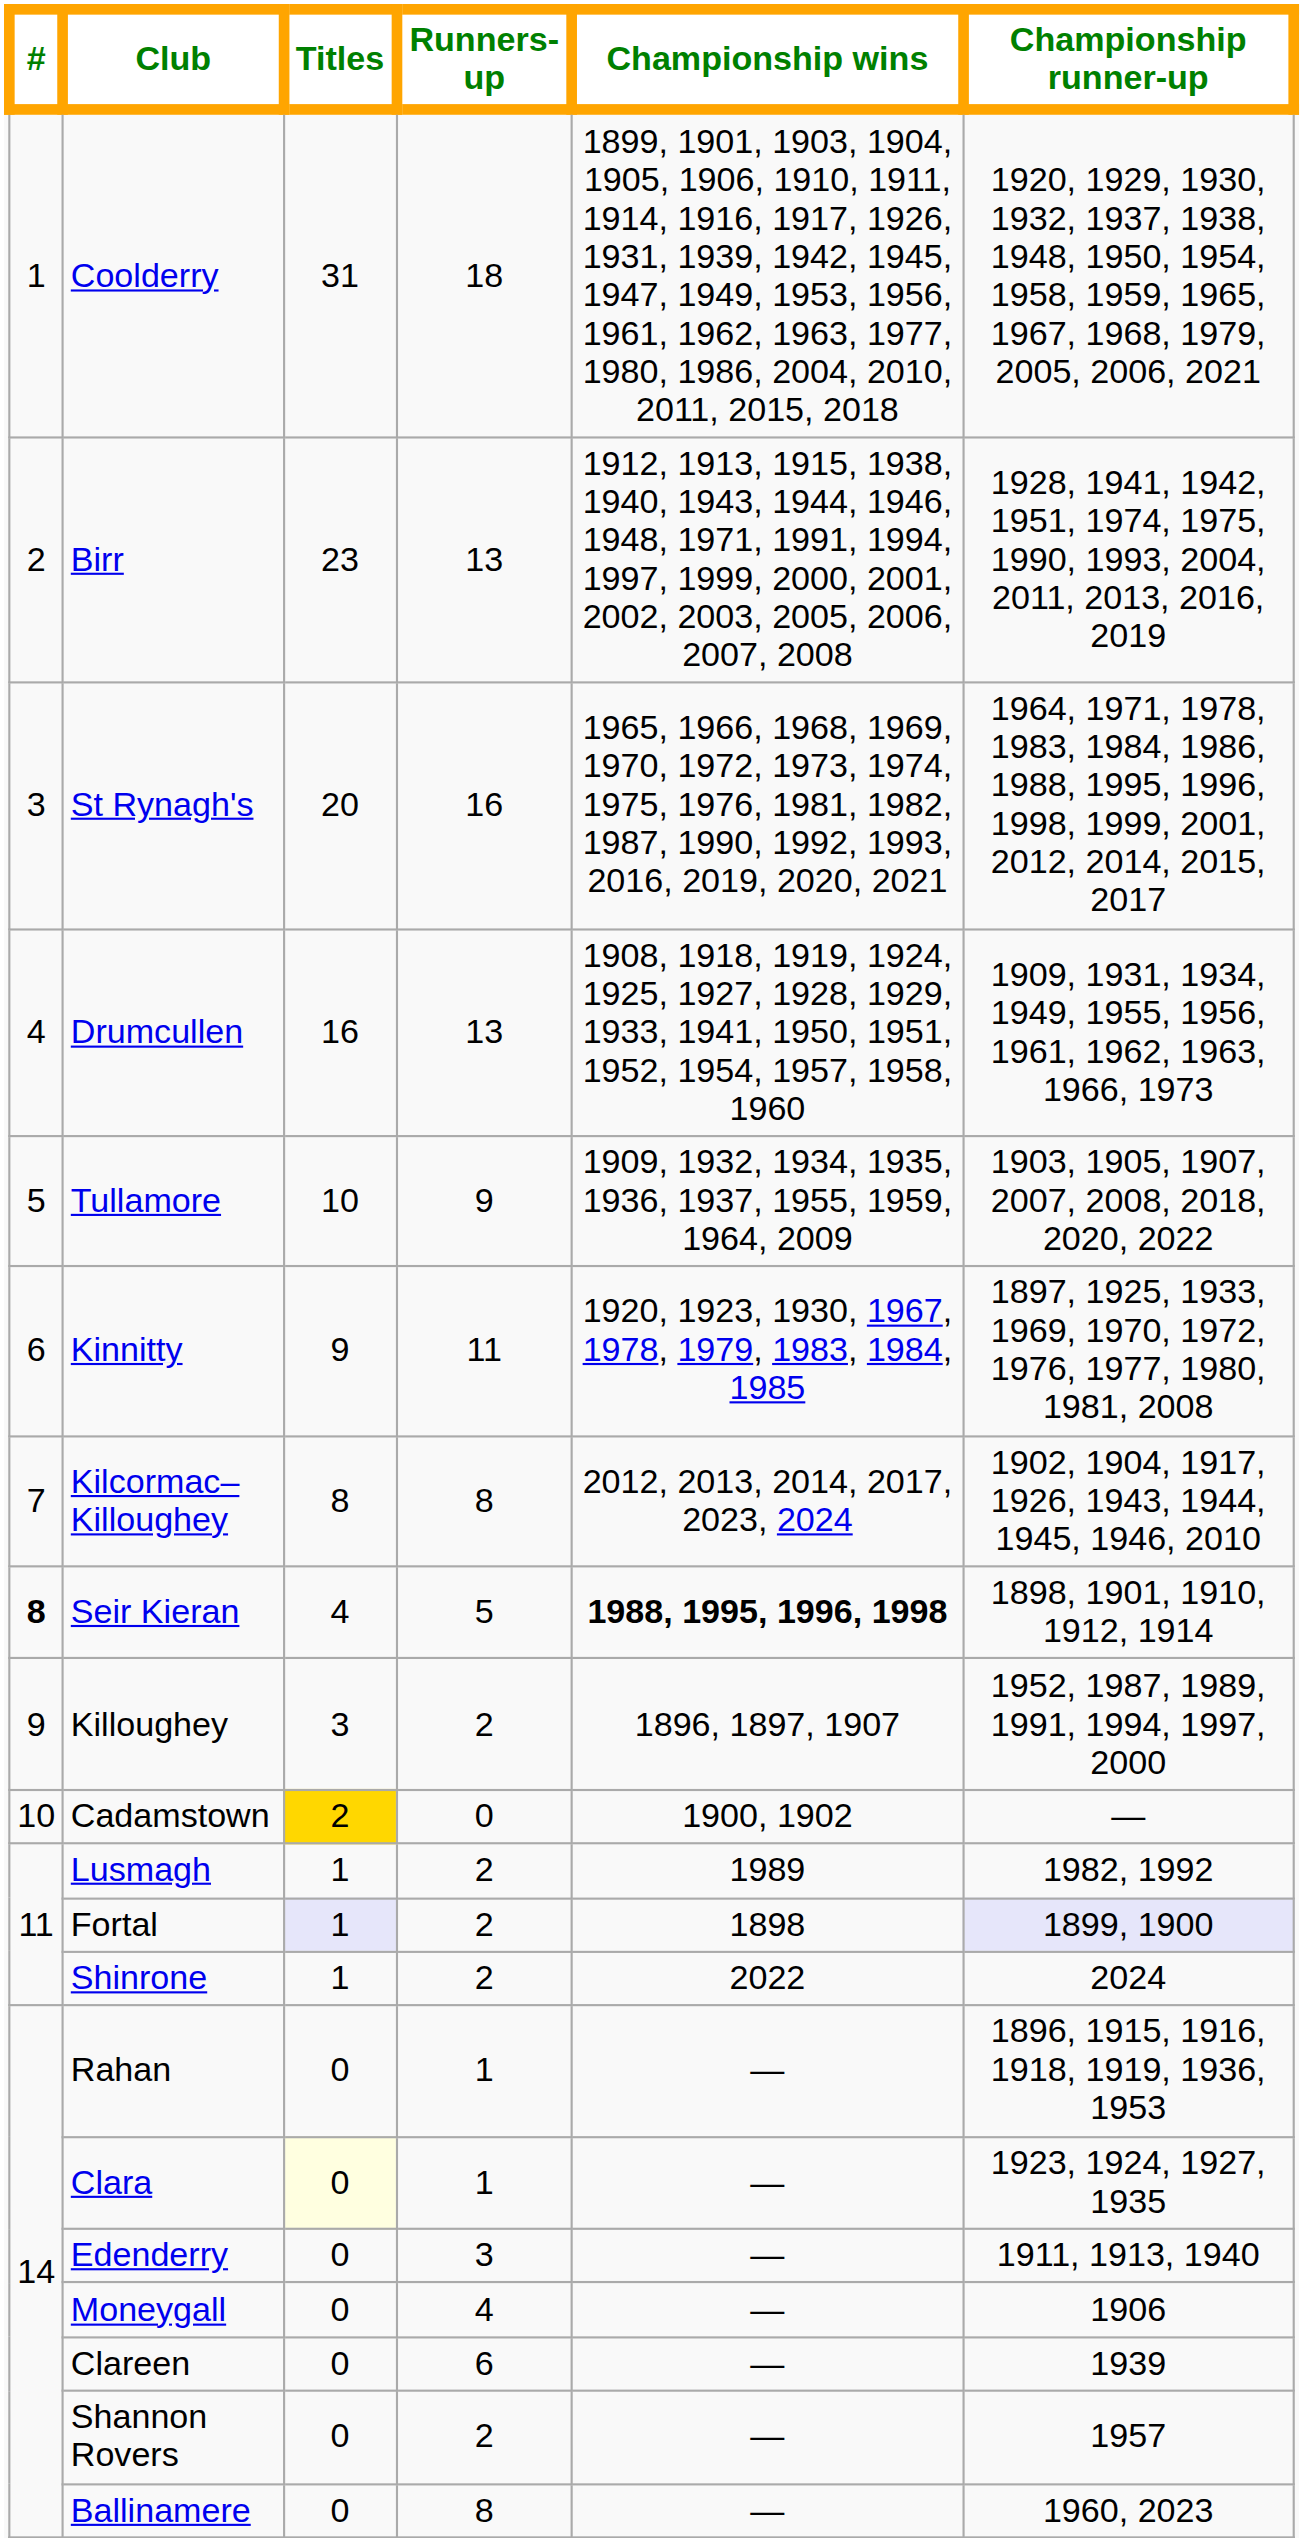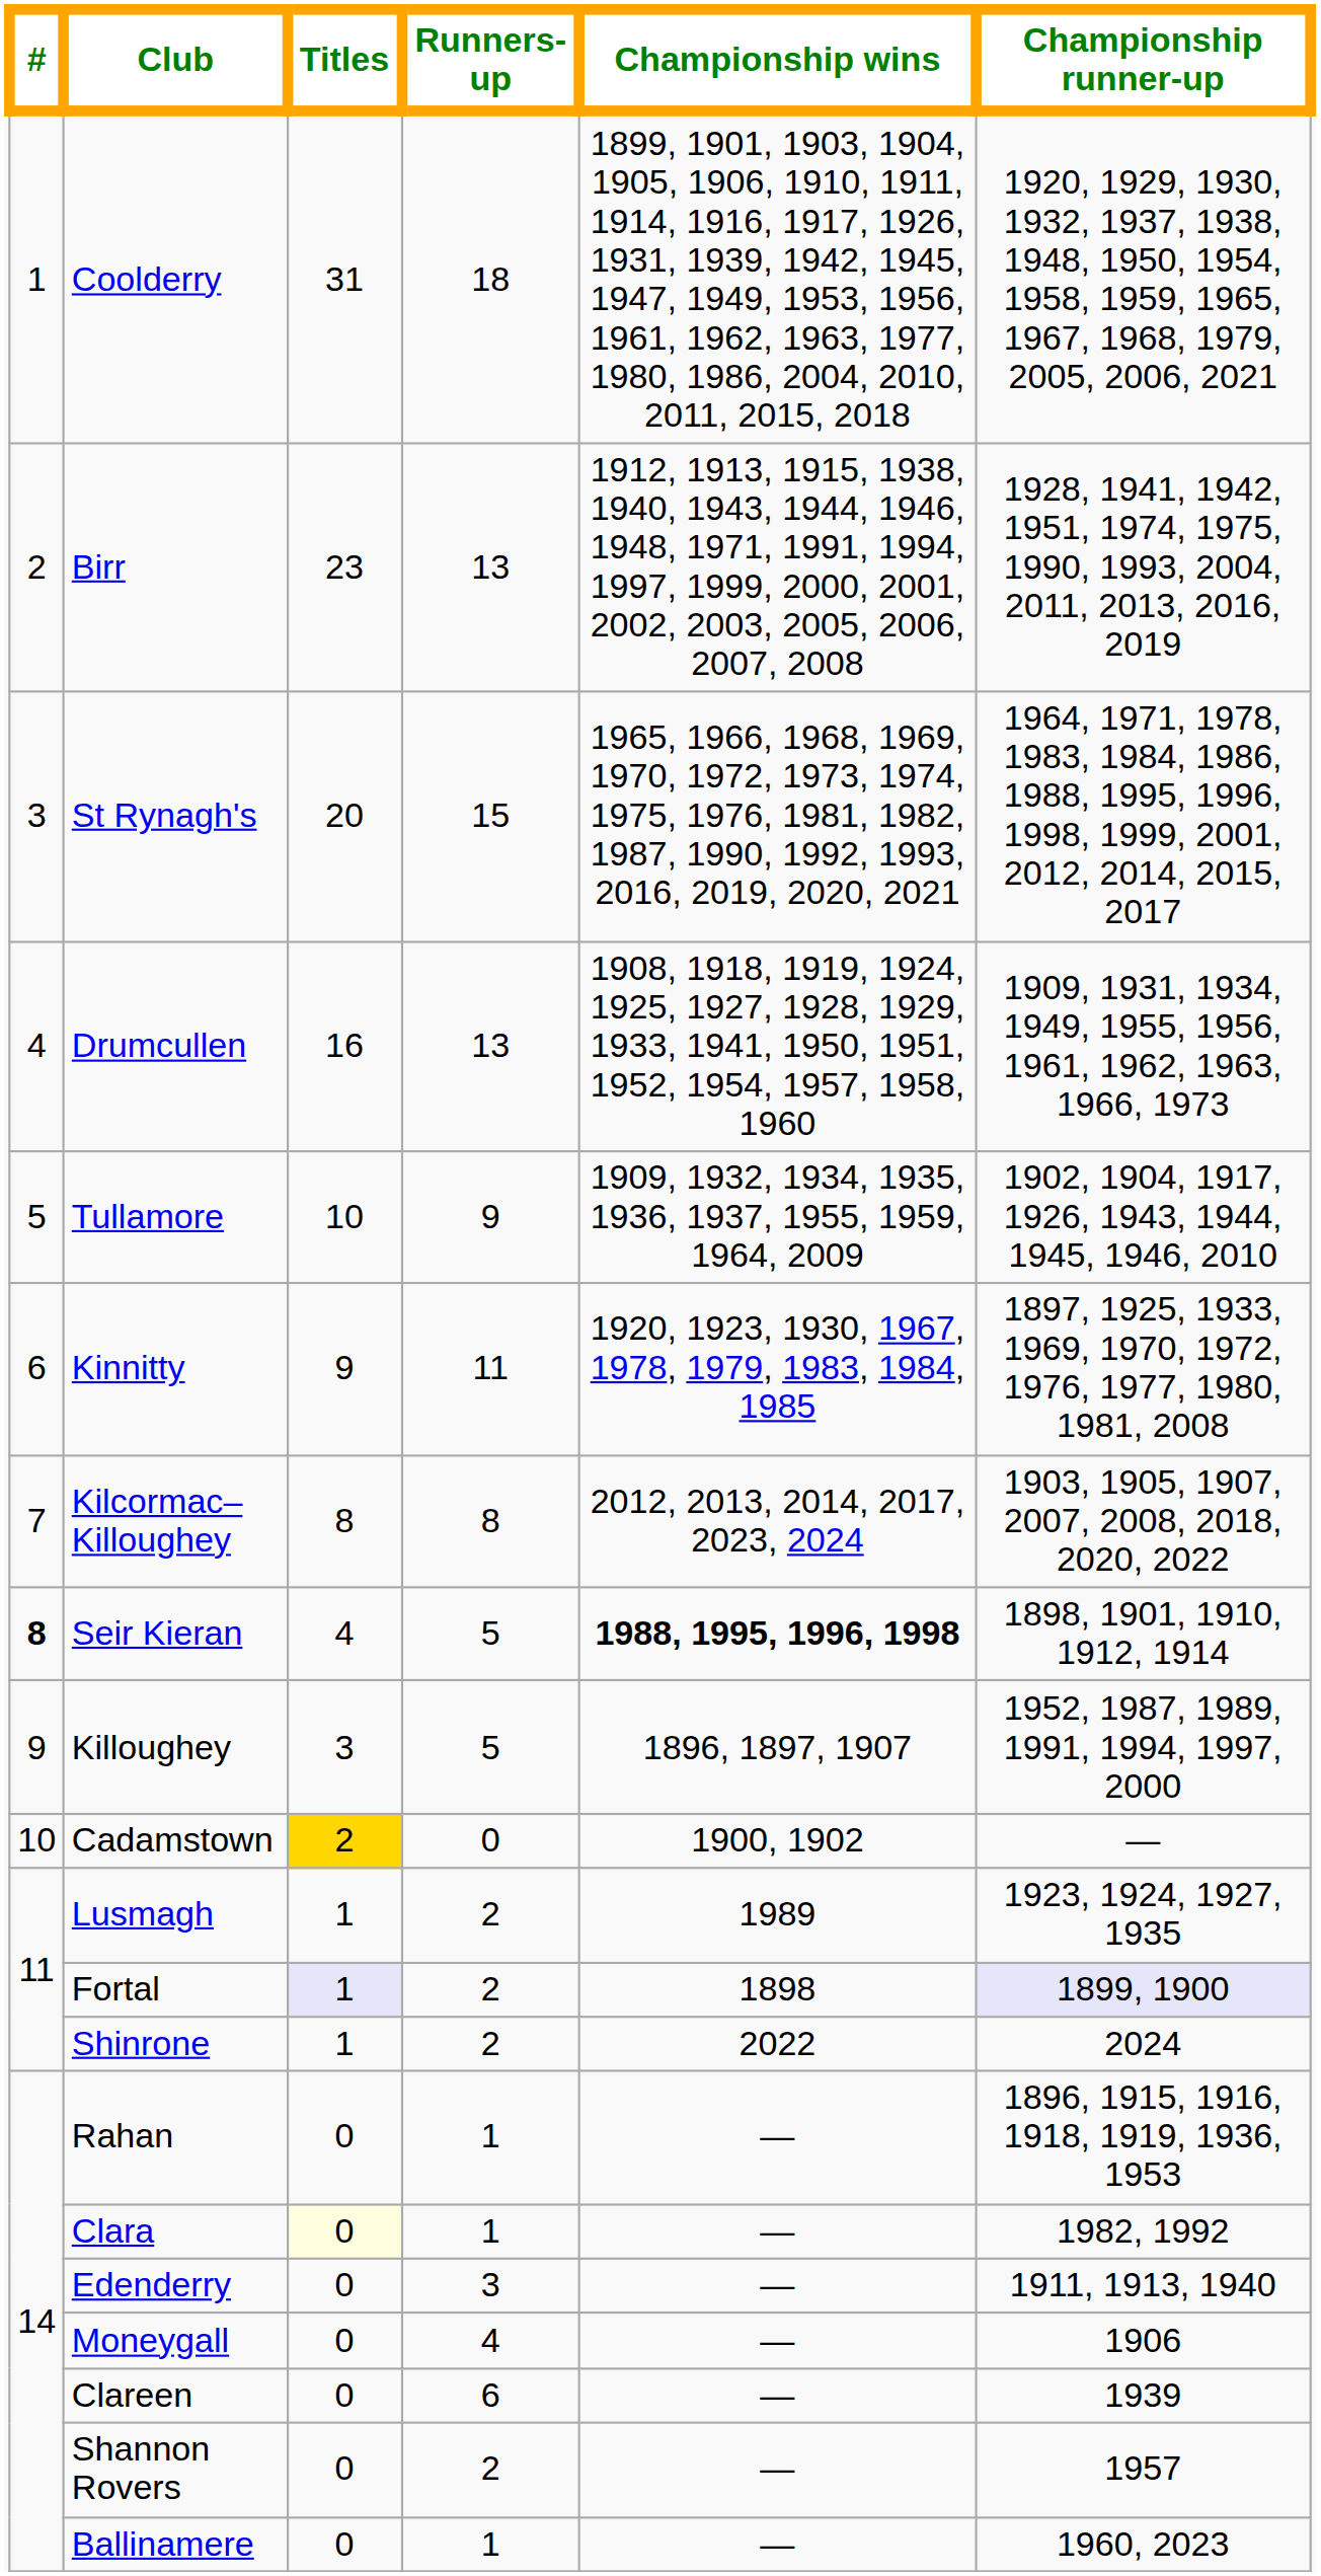St Rynagh's | Runners-up: 16 -> 15
Tullamore | Championship runner-up: 1903, 1905, 1907, 2007, 2008, 2018, 2020, 2022 -> 1902, 1904, 1917, 1926, 1943, 1944, 1945, 1946, 2010
Kilcormac–Killoughey | Championship runner-up: 1902, 1904, 1917, 1926, 1943, 1944, 1945, 1946, 2010 -> 1903, 1905, 1907, 2007, 2008, 2018, 2020, 2022
Killoughey | Runners-up: 2 -> 5
Lusmagh | Championship runner-up: 1982, 1992 -> 1923, 1924, 1927, 1935
Clara | Championship runner-up: 1923, 1924, 1927, 1935 -> 1982, 1992
Ballinamere | Runners-up: 8 -> 1
